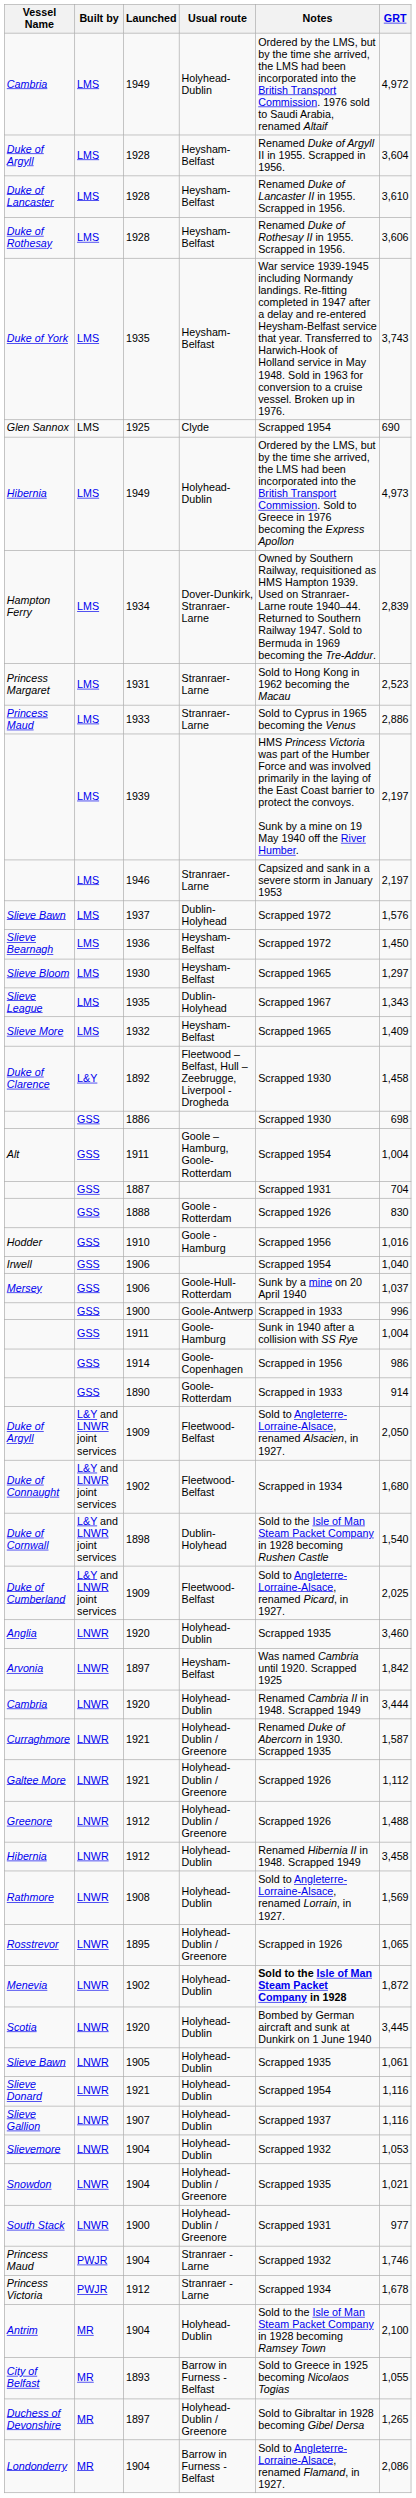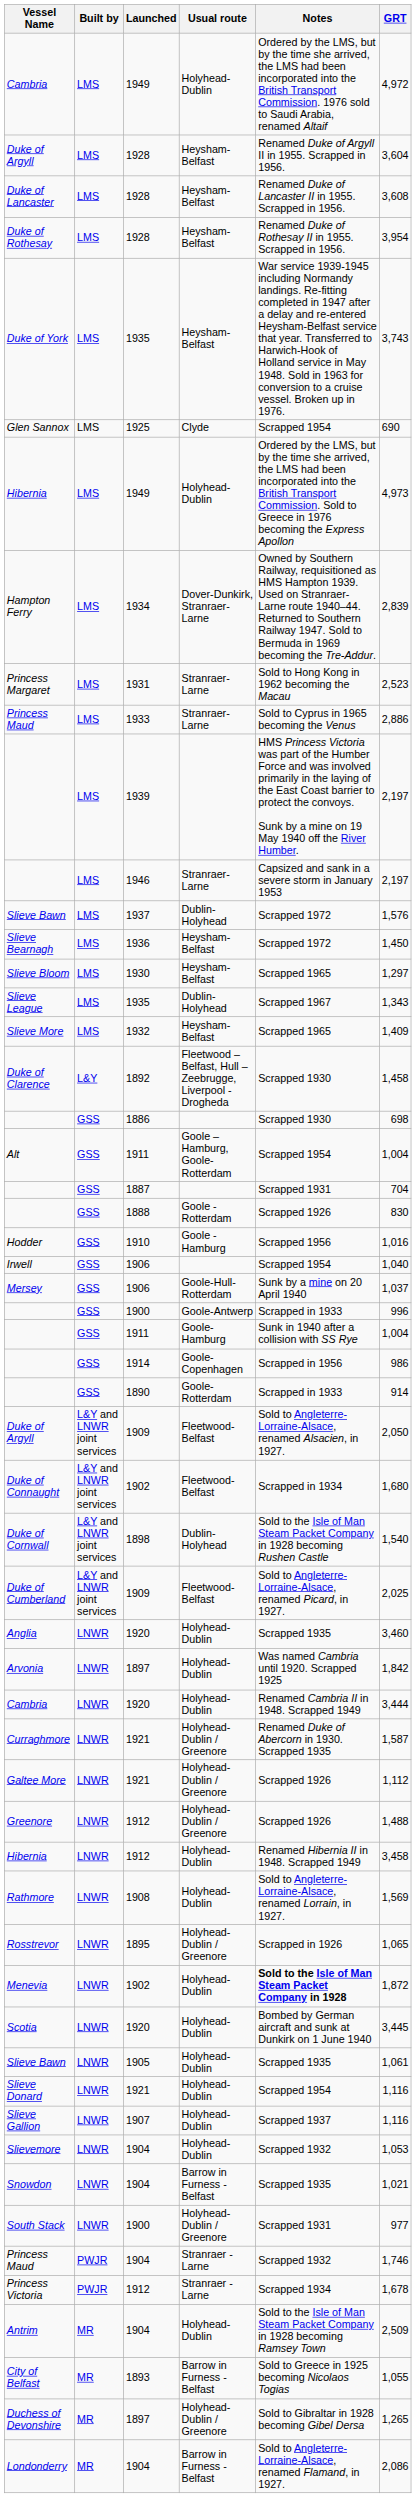Duke of Lancaster | GRT: 3,610 -> 3,608
Duke of Rothesay | GRT: 3,606 -> 3,954
Arvonia | Usual route: Heysham-Belfast -> Holyhead-Dublin
Snowdon | Usual route: Holyhead-Dublin / Greenore -> Barrow in Furness - Belfast
Antrim | GRT: 2,100 -> 2,509
